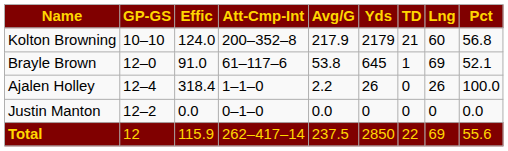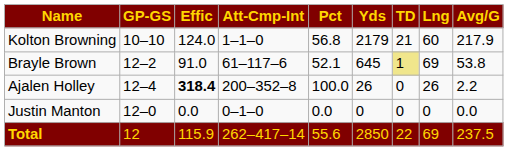columns swapped: Pct <-> Avg/G
Kolton Browning | Att-Cmp-Int: 200–352–8 -> 1–1–0
Brayle Brown | GP-GS: 12–0 -> 12–2
Brayle Brown | TD: no background -> khaki background
Ajalen Holley | Effic: normal -> bold
Ajalen Holley | Att-Cmp-Int: 1–1–0 -> 200–352–8
Justin Manton | GP-GS: 12–2 -> 12–0
